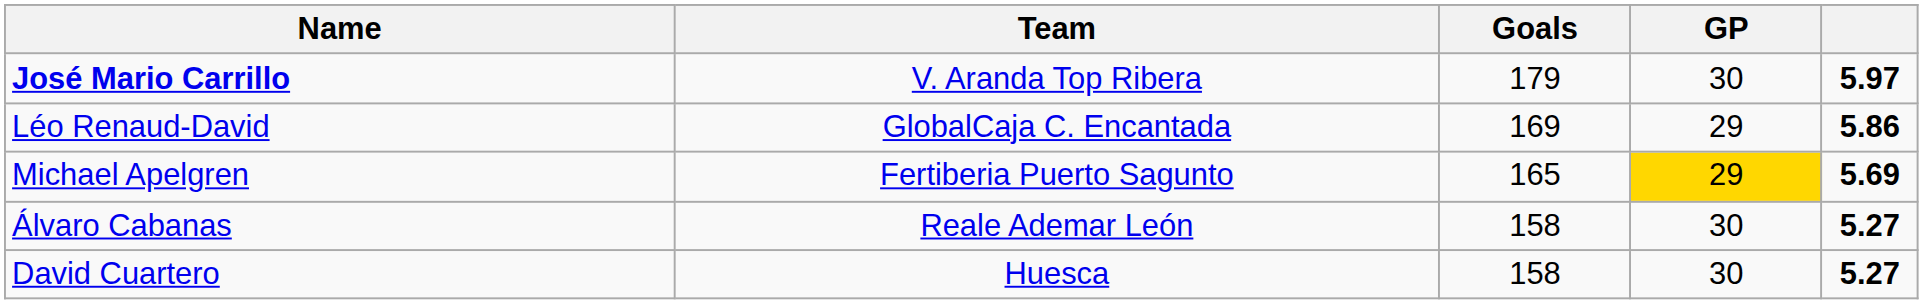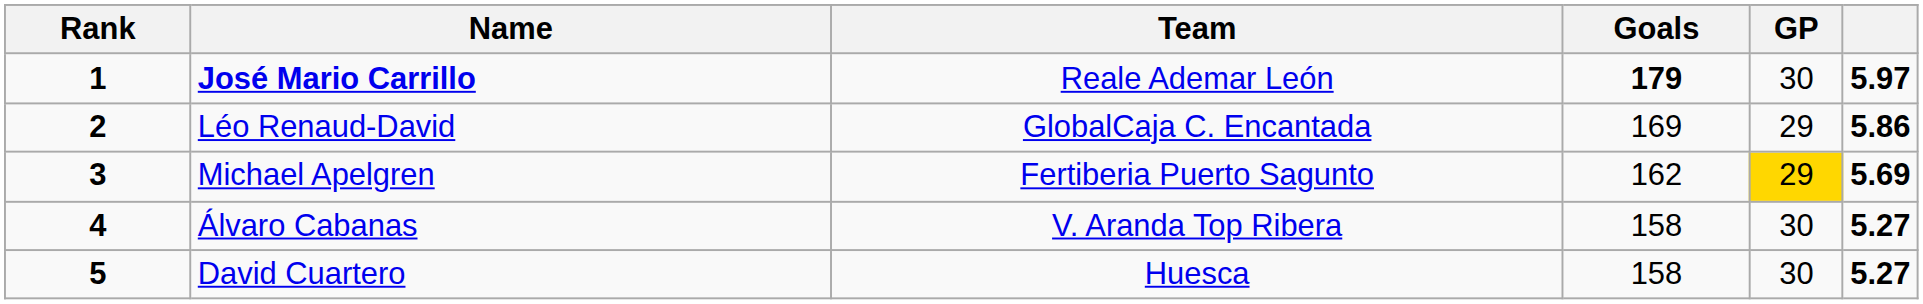+ column: Rank | 1 | 2 | 3 | 4 | 5
José Mario Carrillo | Team: V. Aranda Top Ribera -> Reale Ademar León
José Mario Carrillo | Goals: normal -> bold
Michael Apelgren | Goals: 165 -> 162
Álvaro Cabanas | Team: Reale Ademar León -> V. Aranda Top Ribera
